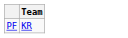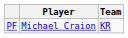+ column: Player | Michael Craion
